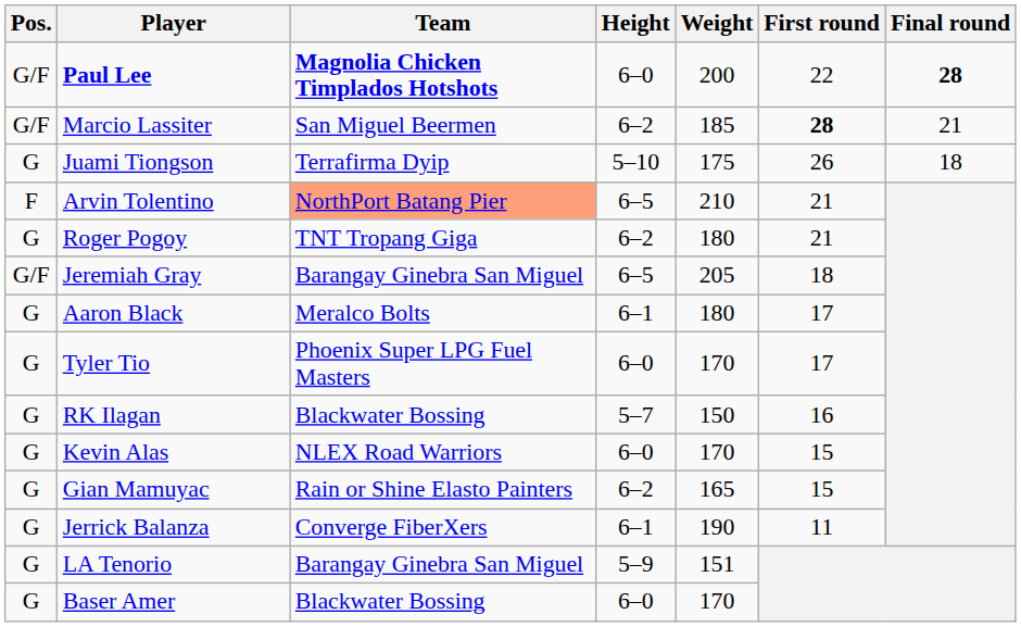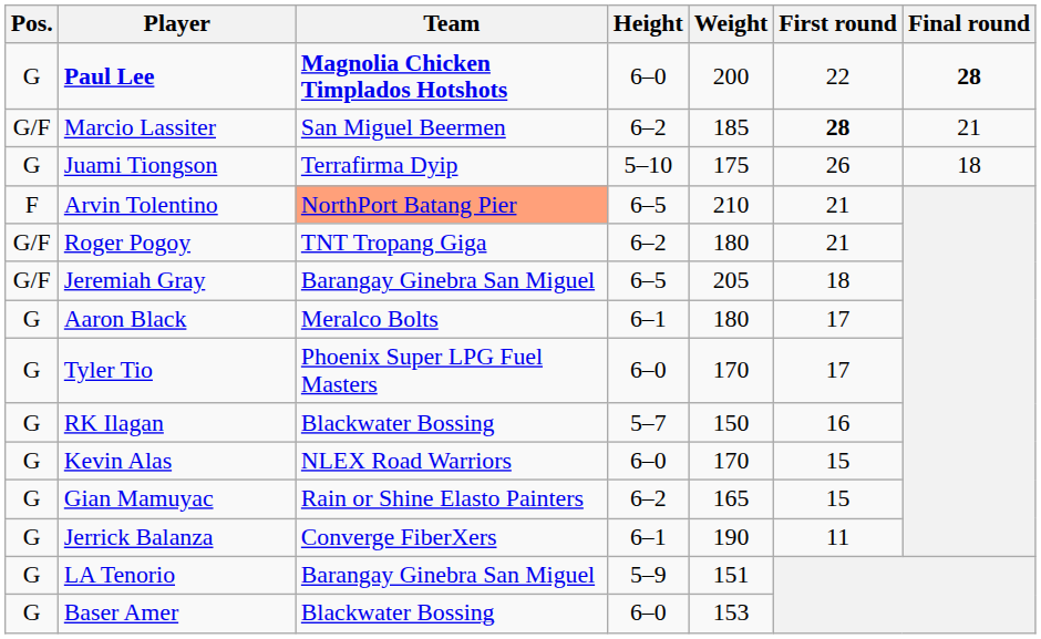Paul Lee | Pos.: G/F -> G
Roger Pogoy | Pos.: G -> G/F
Baser Amer | Weight: 170 -> 153
